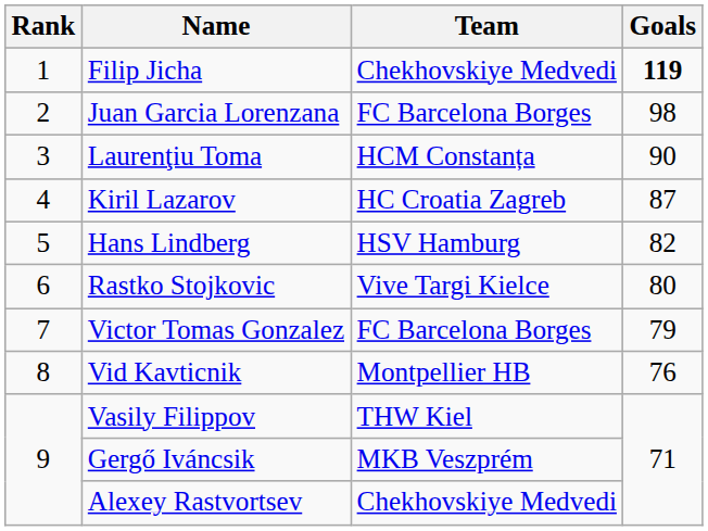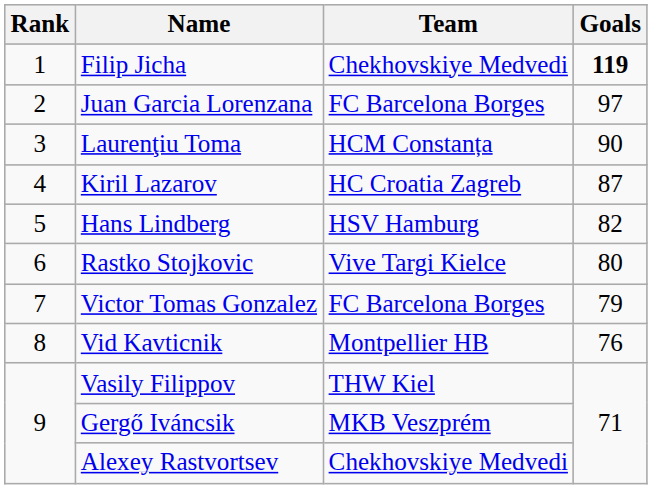Juan Garcia Lorenzana | Goals: 98 -> 97
